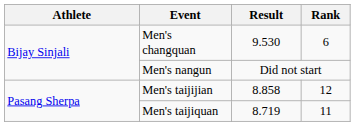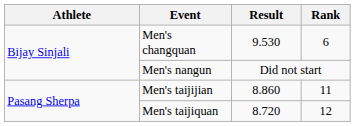Men's taijijian | Result: 8.858 -> 8.860
Men's taijijian | Rank: 12 -> 11
Men's taijiquan | Result: 8.719 -> 8.720
Men's taijiquan | Rank: 11 -> 12
